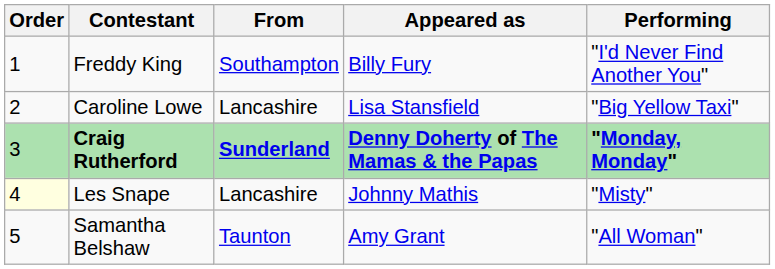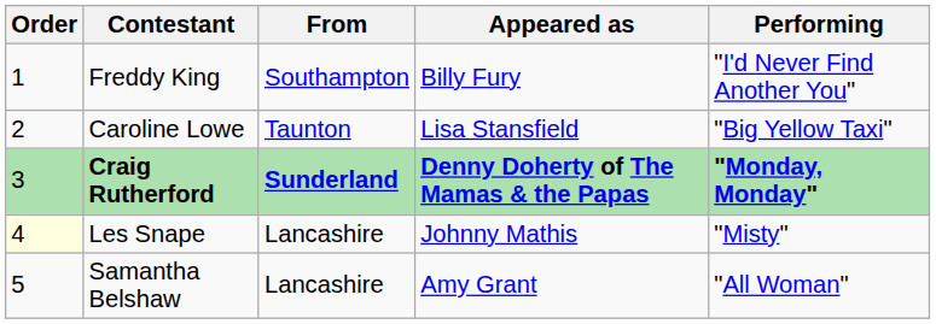Caroline Lowe | From: Lancashire -> Taunton
Samantha Belshaw | From: Taunton -> Lancashire
